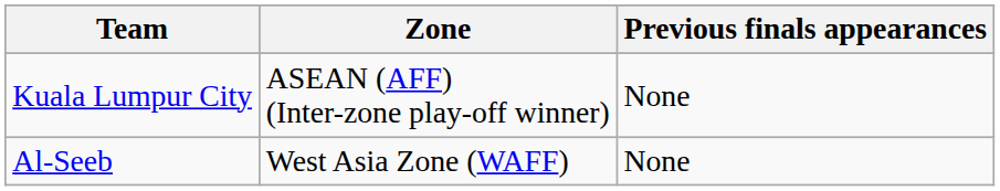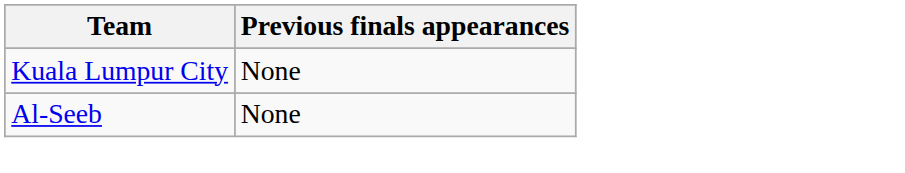- column: Zone | ASEAN (AFF) (Inter-zone play-off winner) | West Asia Zone (WAFF)
